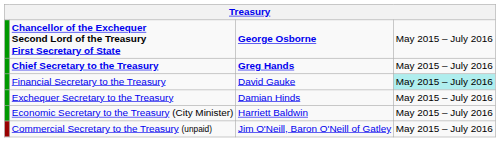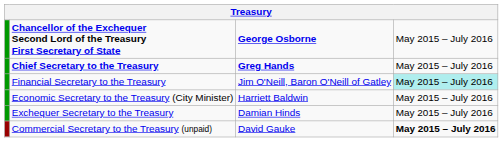Financial Secretary to the Treasury | column 3: David Gauke -> Jim O'Neill, Baron O'Neill of Gatley
rows swapped: Exchequer Secretary to the Treasury <-> Economic Secretary to the Treasury (City Minister)
Commercial Secretary to the Treasury (unpaid) | column 3: Jim O'Neill, Baron O'Neill of Gatley -> David Gauke
Commercial Secretary to the Treasury (unpaid) | column 4: normal -> bold
